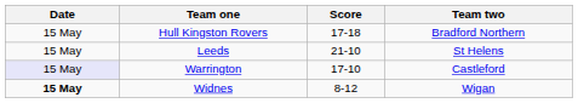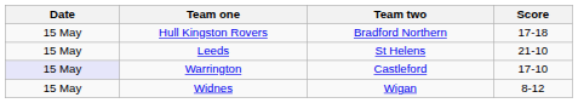columns swapped: Team two <-> Score
Widnes | Date: bold -> normal
